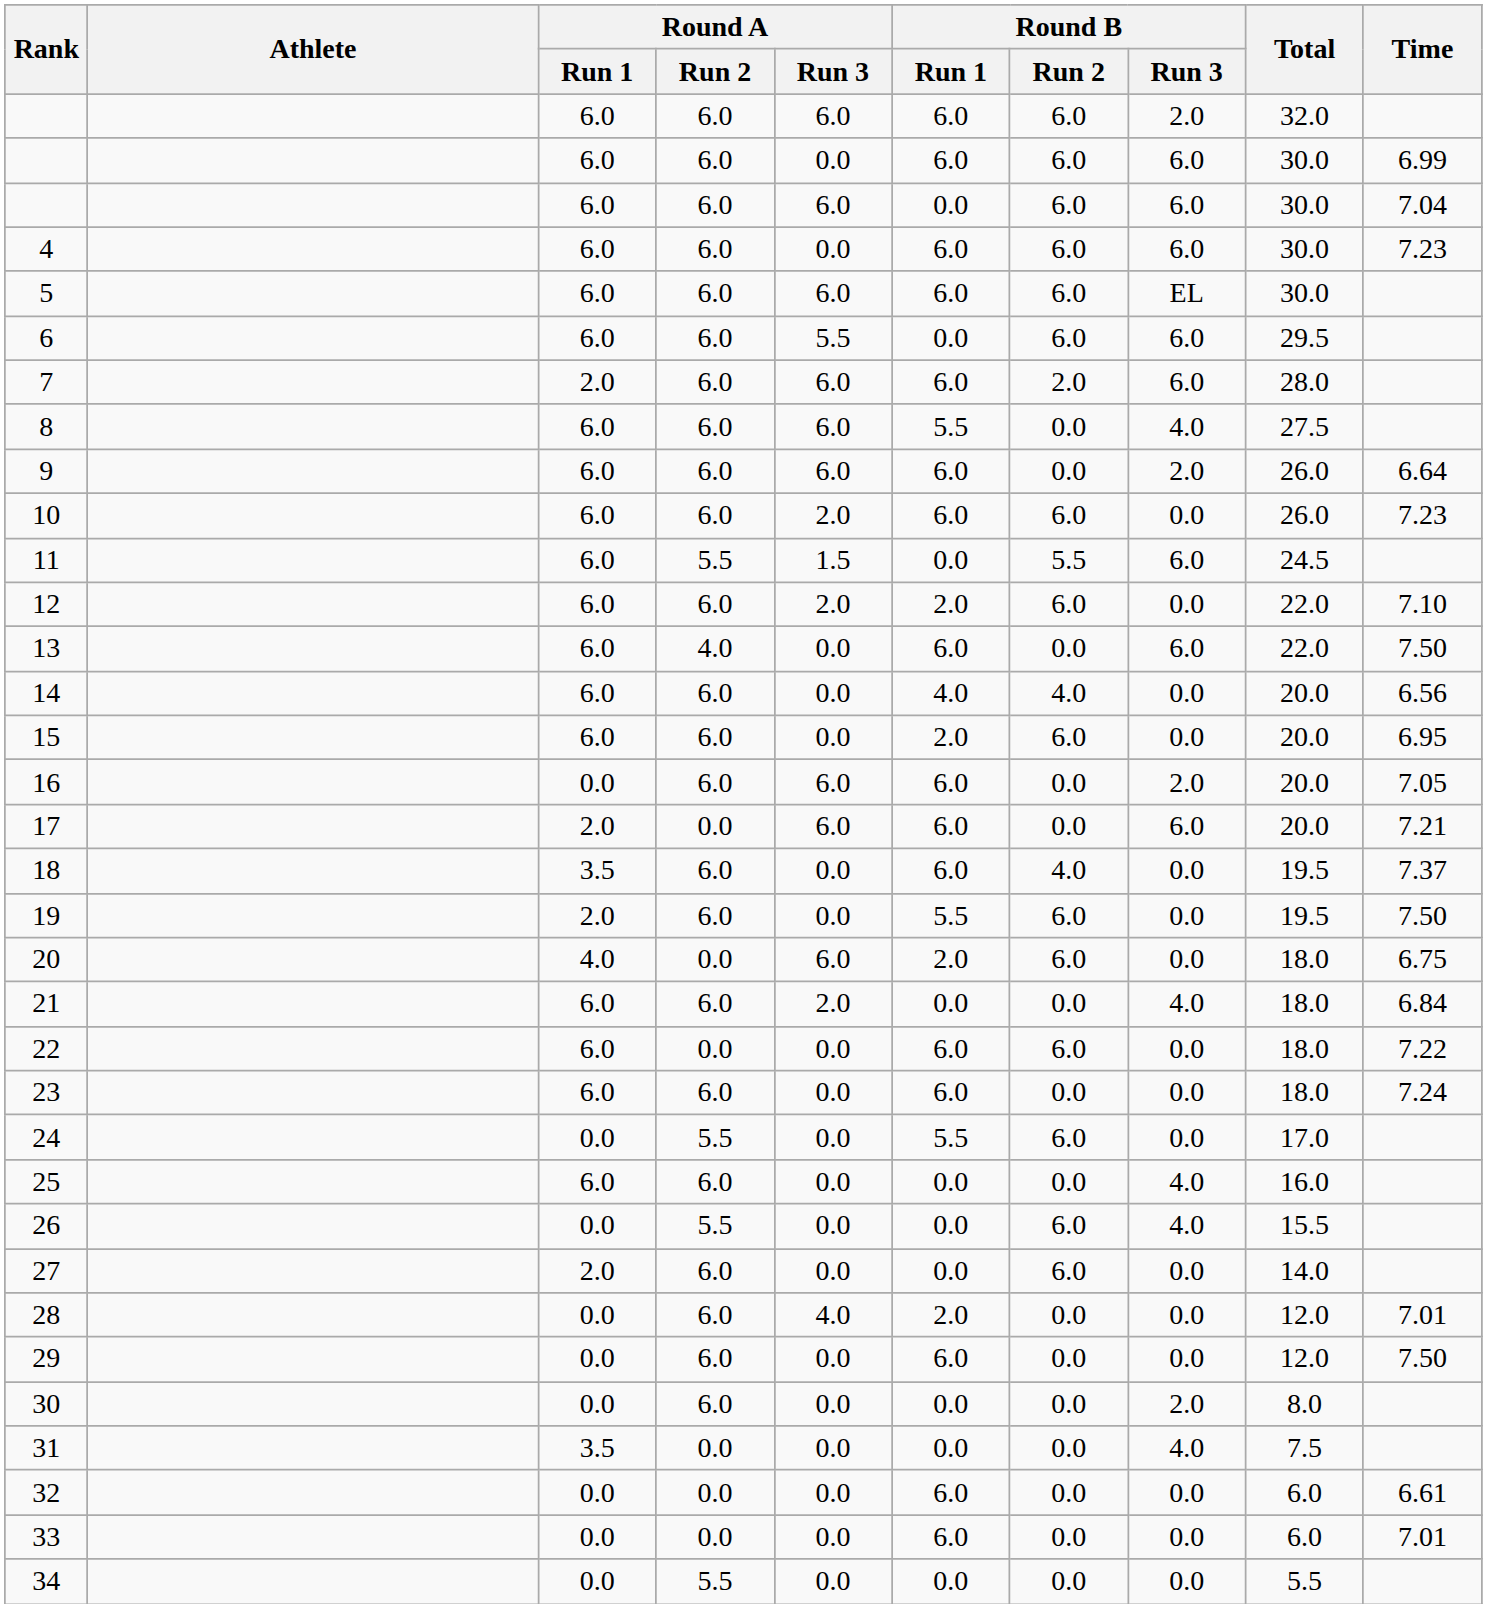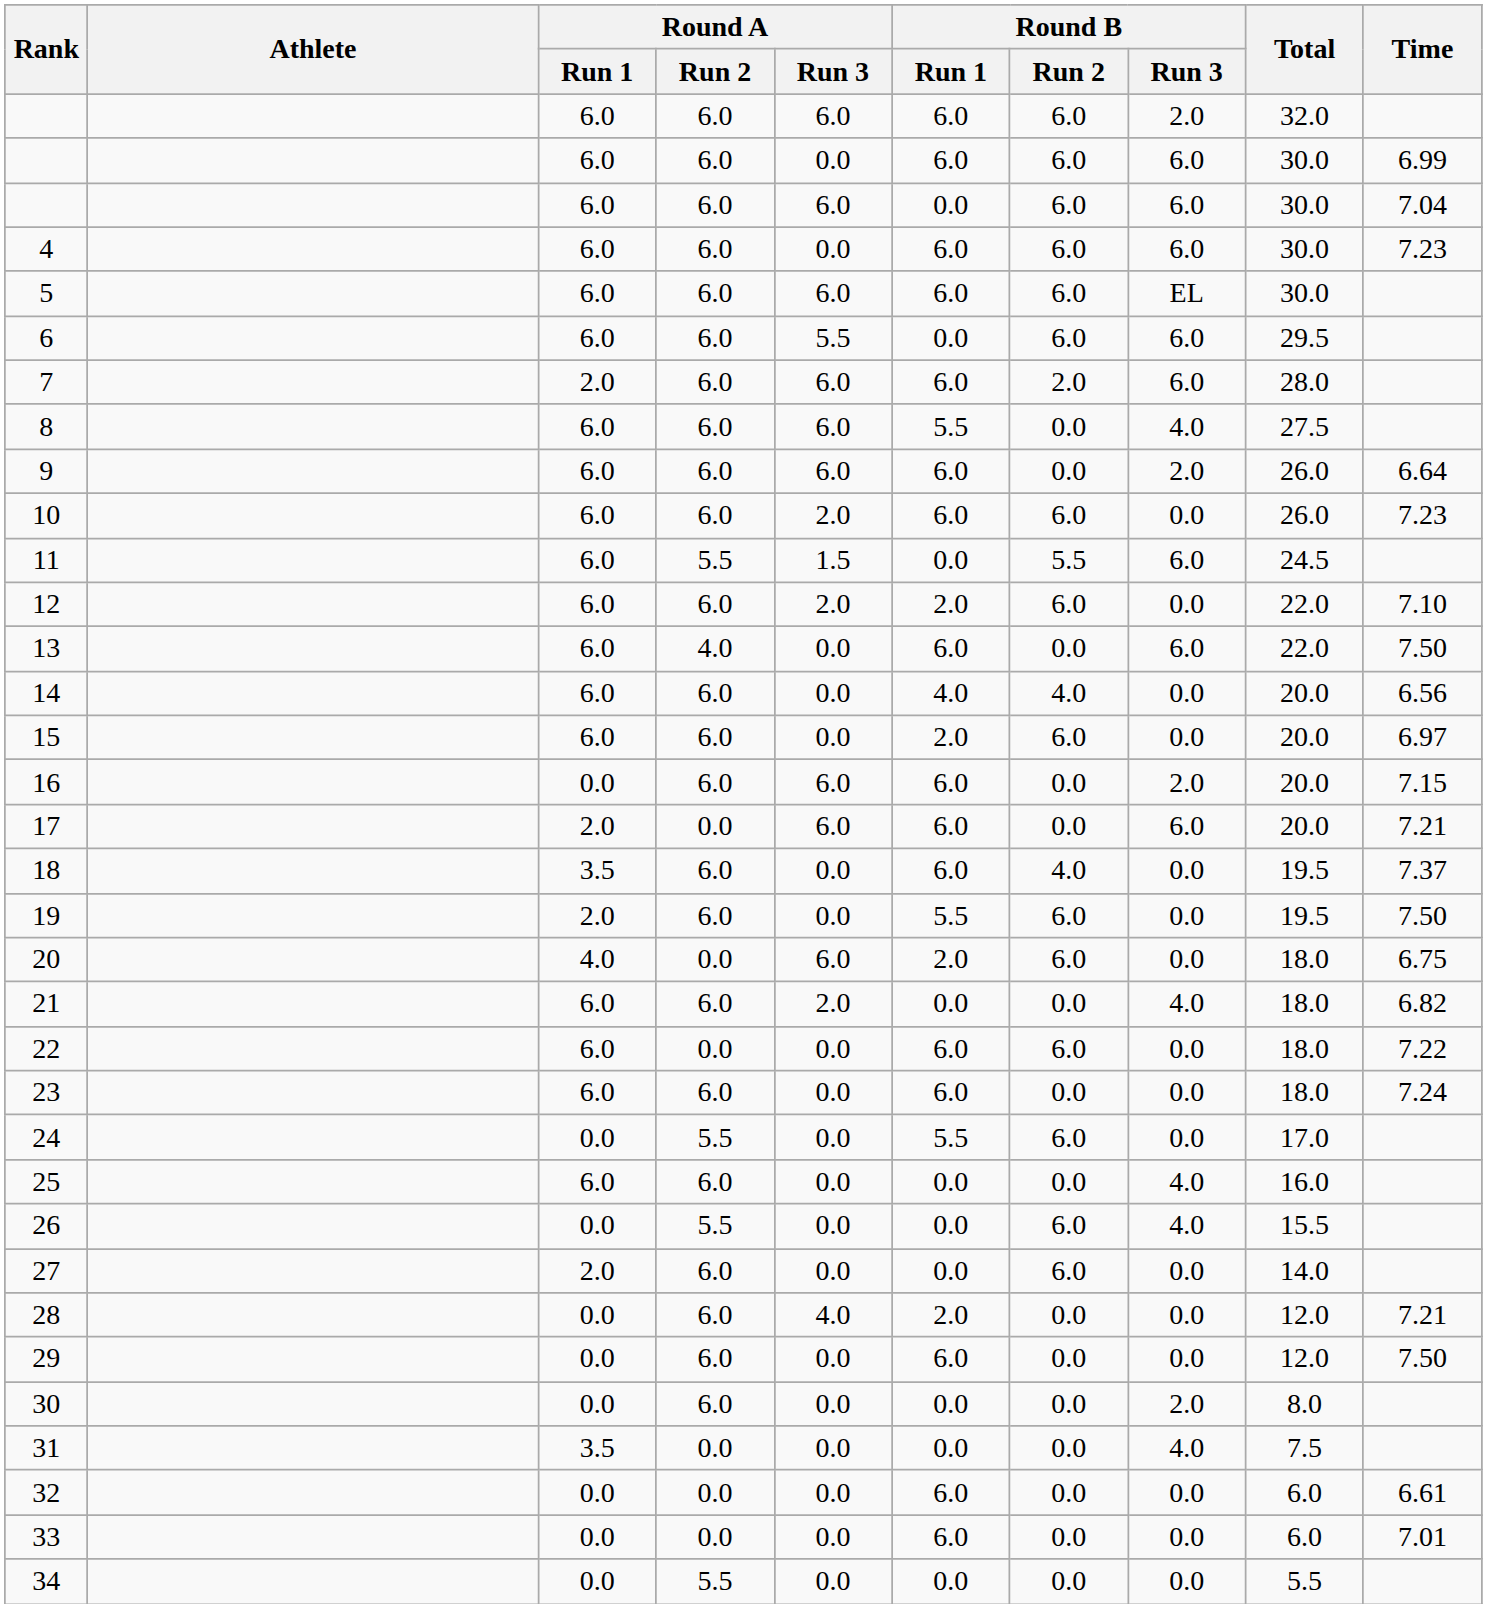15 | Time: 6.95 -> 6.97
16 | Time: 7.05 -> 7.15
21 | Time: 6.84 -> 6.82
28 | Time: 7.01 -> 7.21
